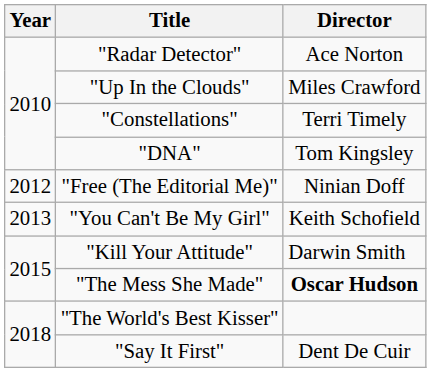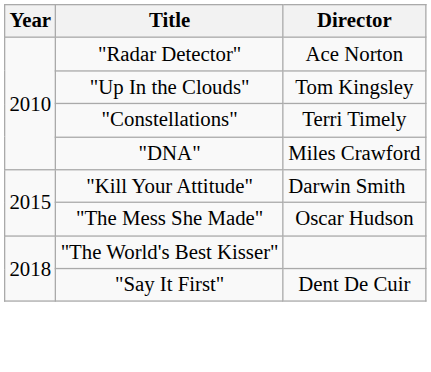"Up In the Clouds" | Director: Miles Crawford -> Tom Kingsley
"DNA" | Director: Tom Kingsley -> Miles Crawford
- row: 2012 | "Free (The Editorial Me)" | Ninian Doff
- row: 2013 | "You Can't Be My Girl" | Keith Schofield
"The Mess She Made" | Director: bold -> normal
